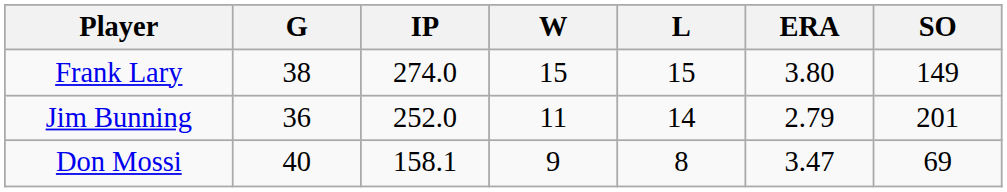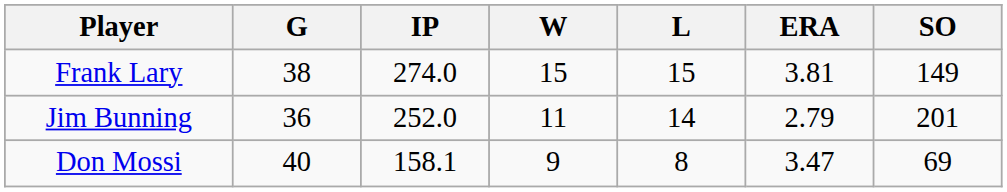Frank Lary | ERA: 3.80 -> 3.81
